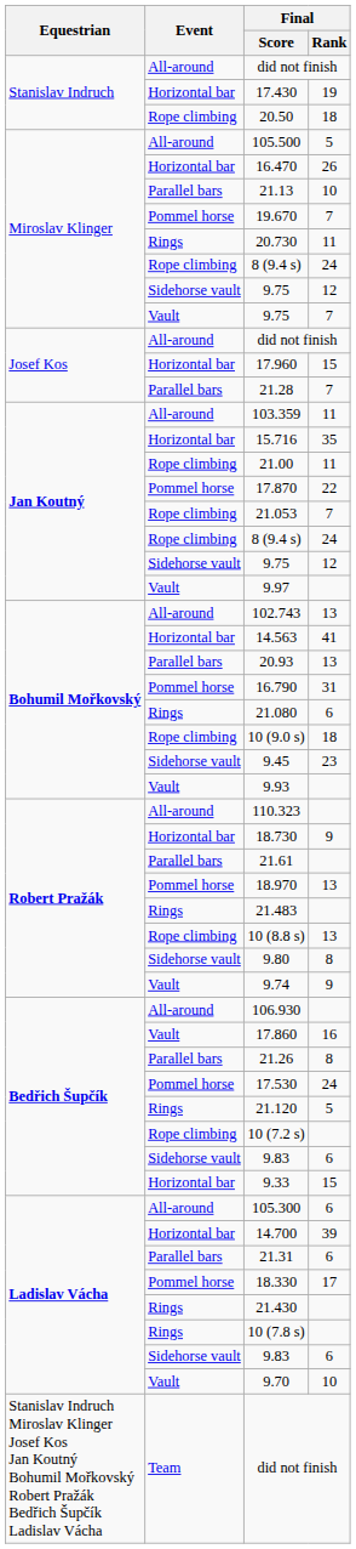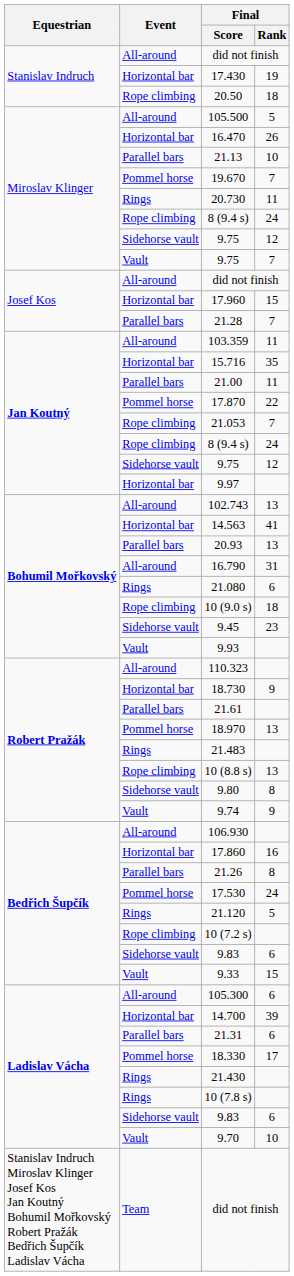21.00 | Event: Rope climbing -> Parallel bars
9.97 | Event: Vault -> Horizontal bar
16.790 | Event: Pommel horse -> All-around
17.860 | Event: Vault -> Horizontal bar
9.33 | Event: Horizontal bar -> Vault
